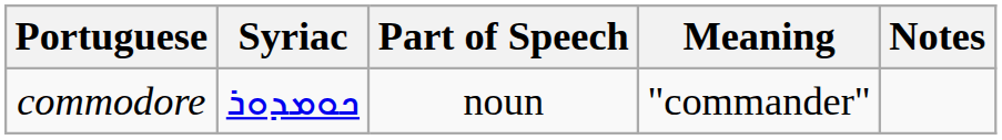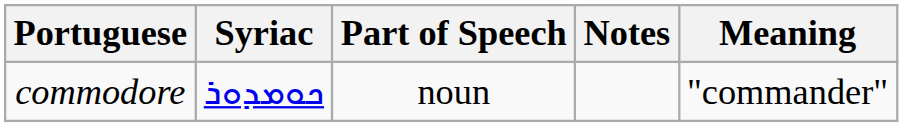columns swapped: Meaning <-> Notes
